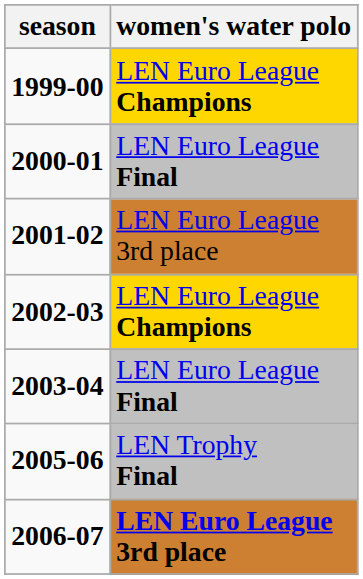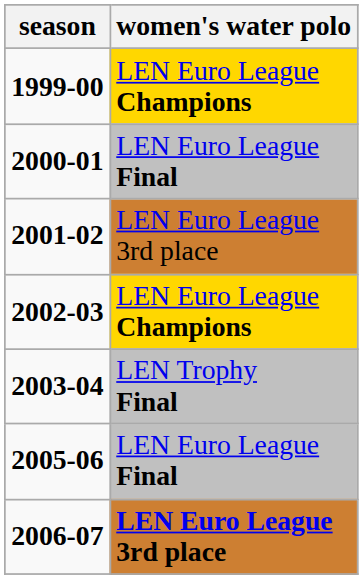2003-04 | women's water polo: LEN Euro League Final -> LEN Trophy Final
2005-06 | women's water polo: LEN Trophy Final -> LEN Euro League Final
